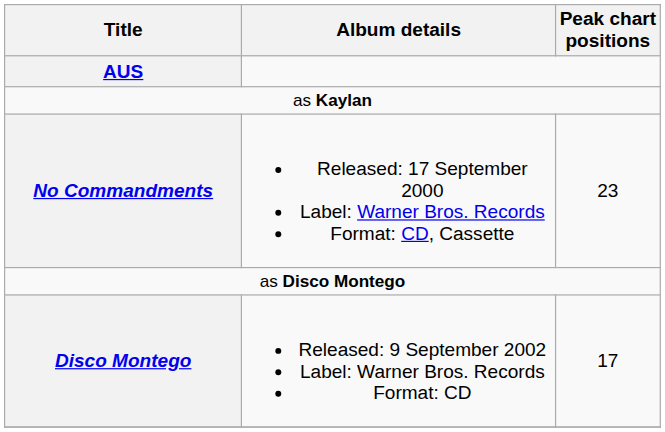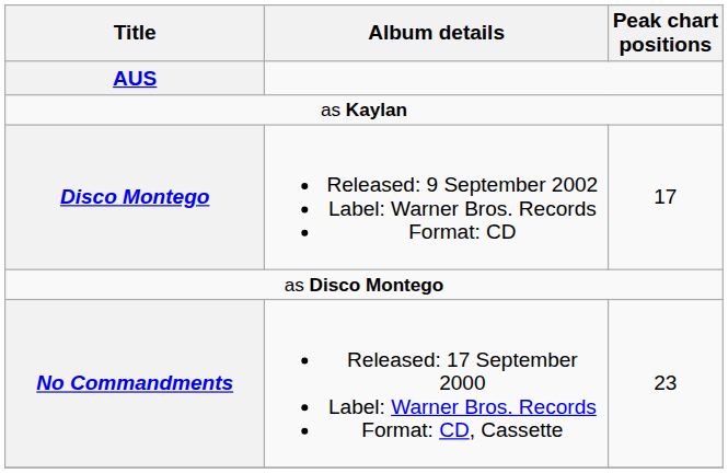rows swapped: No Commandments <-> Disco Montego
